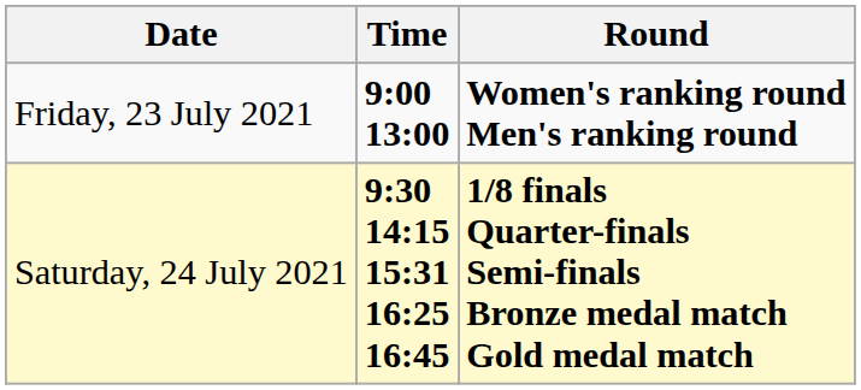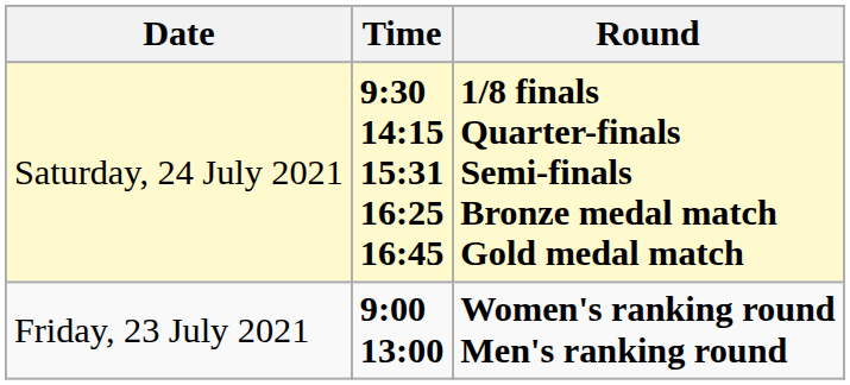rows swapped: Friday, 23 July 2021 <-> Saturday, 24 July 2021
